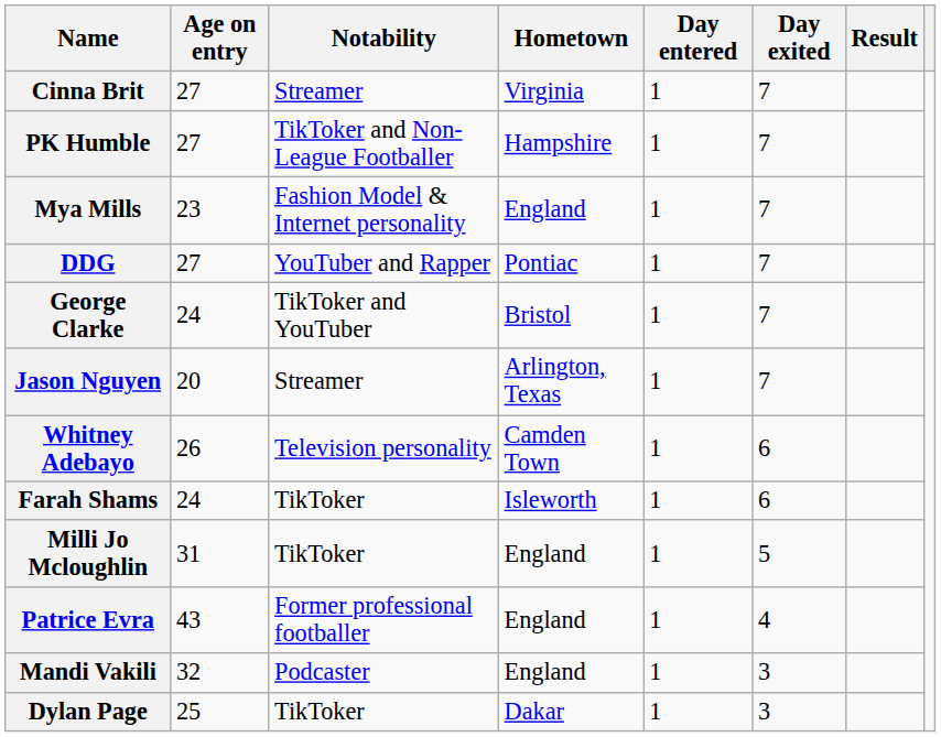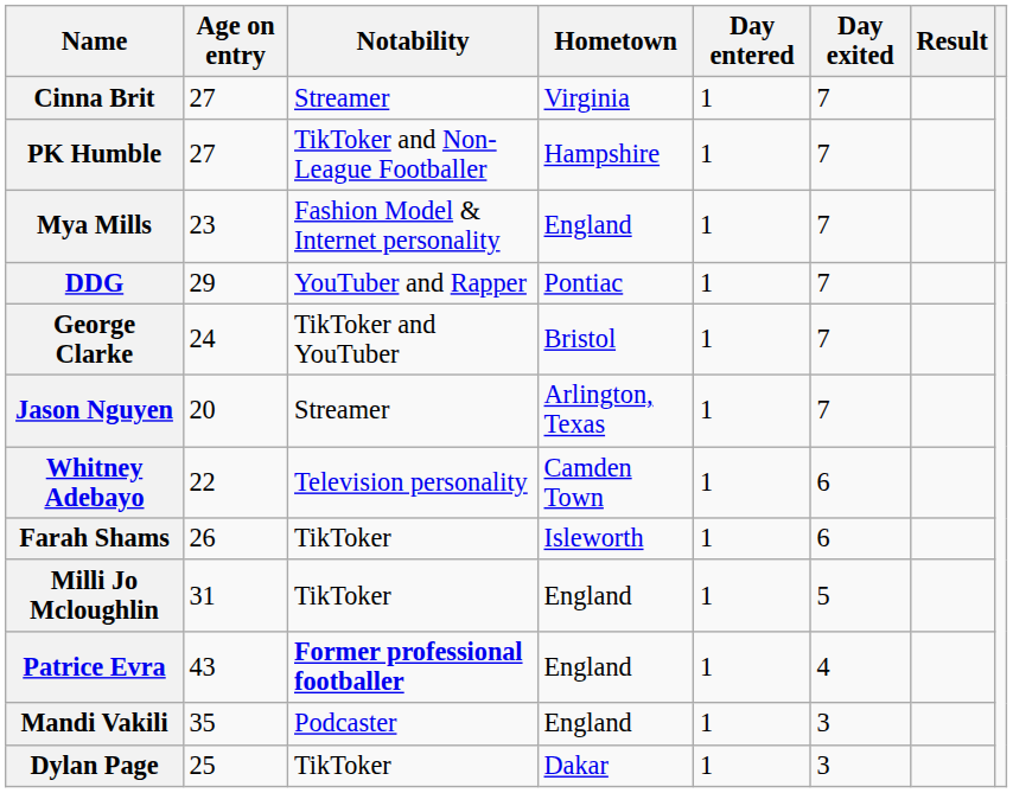DDG | Age on entry: 27 -> 29
Whitney Adebayo | Age on entry: 26 -> 22
Farah Shams | Age on entry: 24 -> 26
Patrice Evra | Notability: normal -> bold
Mandi Vakili | Age on entry: 32 -> 35
